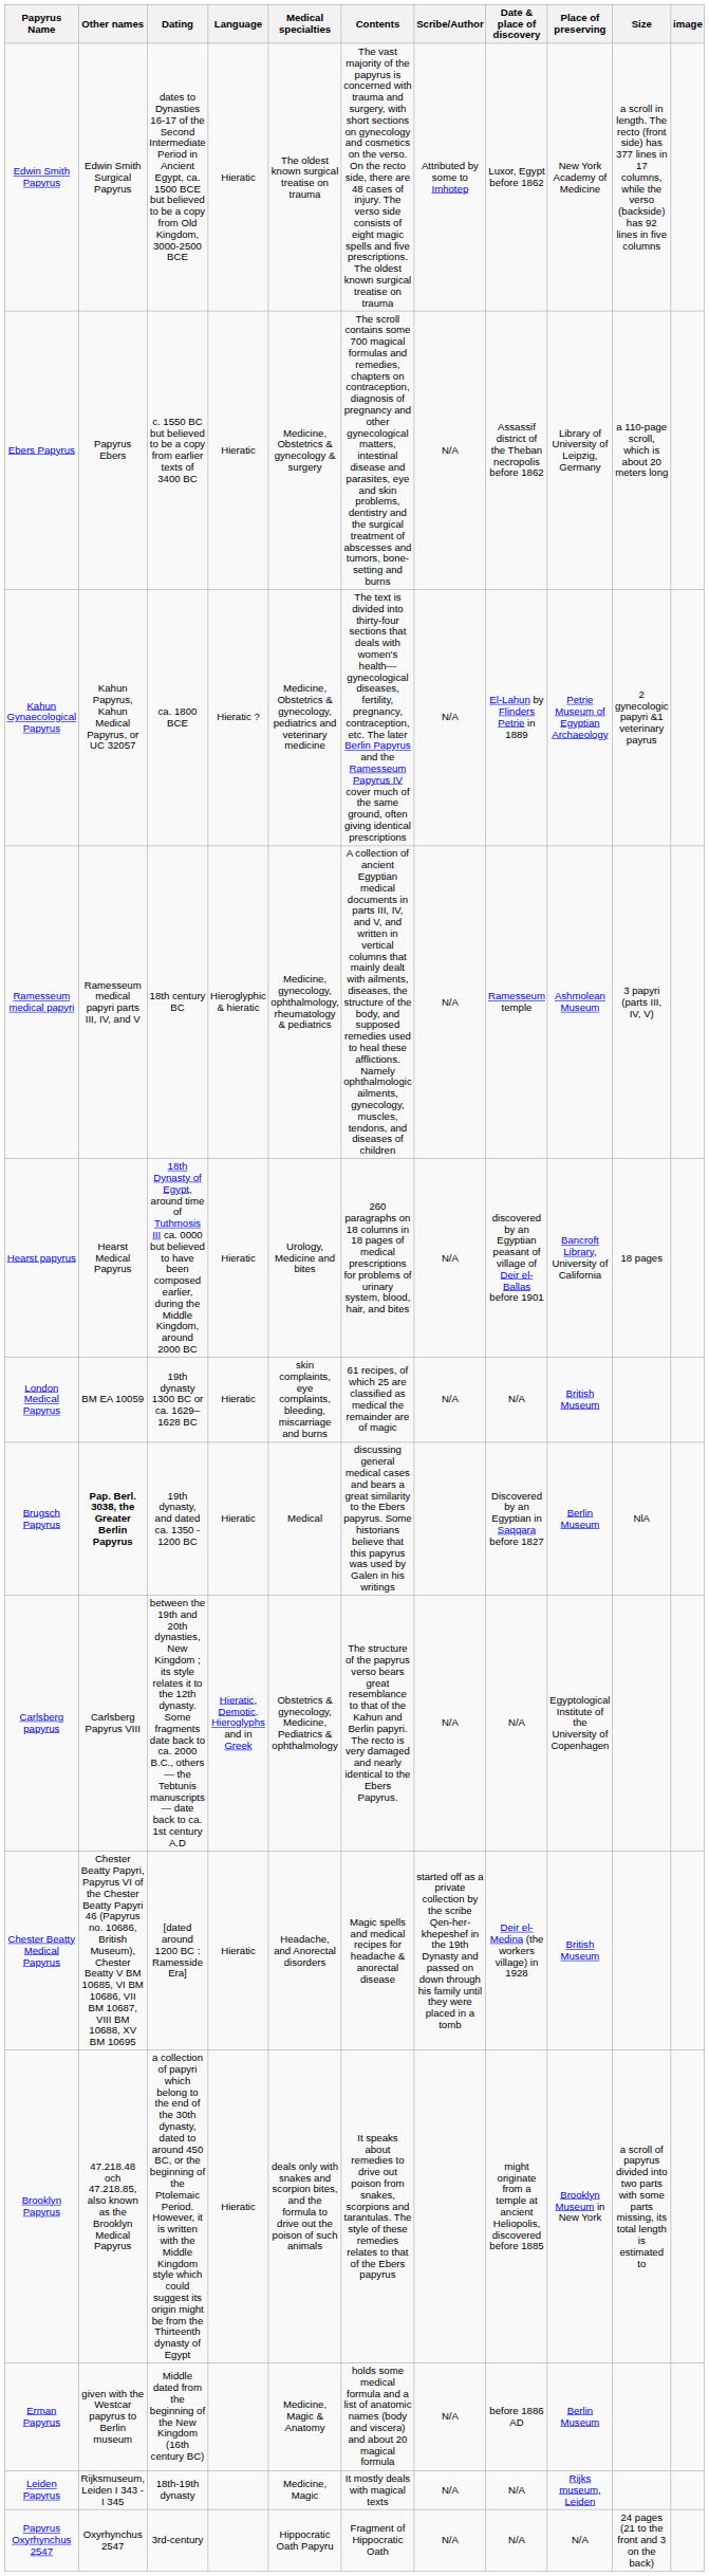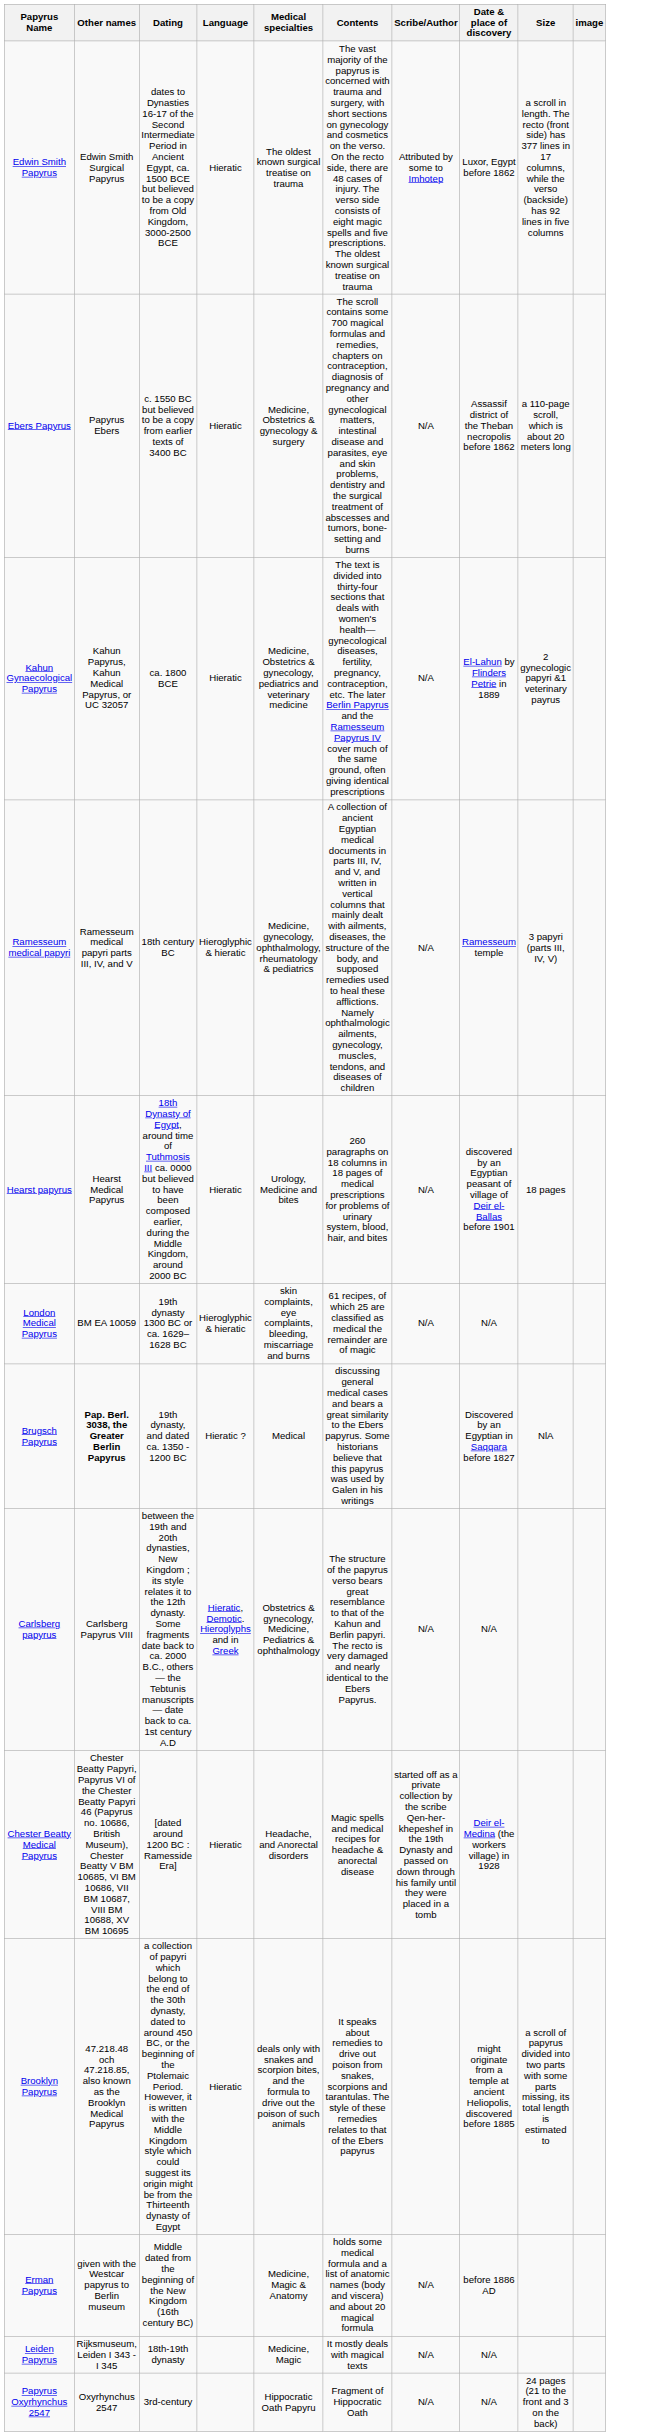- column: Place of preserving | New York Academy of Medicine | Library of University of Leipzig, Germany | Petrie Museum of Egyptian Archaeology | Ashmolean Museum | Bancroft Library, University of California | British Museum | Berlin Museum | Egyptological Institute of the University of Copenhagen | British Museum | Brooklyn Museum in New York | Berlin Museum | Rijks museum, Leiden | N/A
Kahun Gynaecological Papyrus | Language: Hieratic ? -> Hieratic
London Medical Papyrus | Language: Hieratic -> Hieroglyphic & hieratic
Brugsch Papyrus | Language: Hieratic -> Hieratic ?
